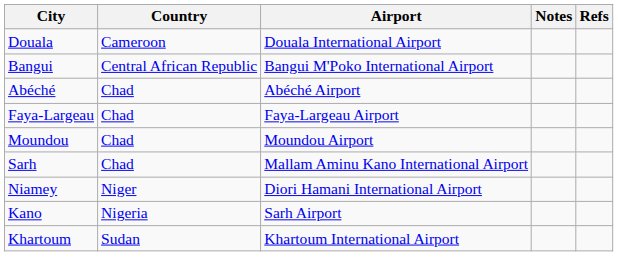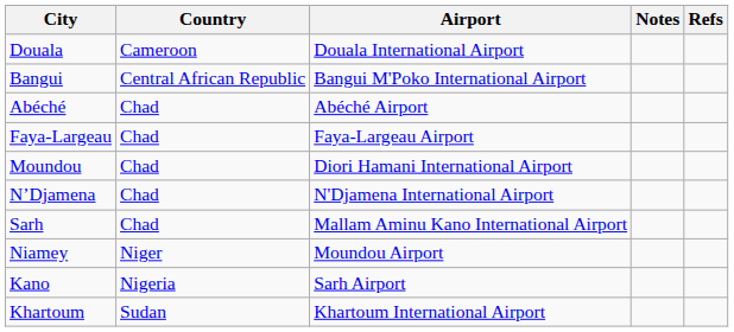Moundou | Airport: Moundou Airport -> Diori Hamani International Airport
+ row: N’Djamena | Chad | N'Djamena International Airport
Niamey | Airport: Diori Hamani International Airport -> Moundou Airport
